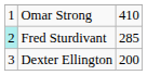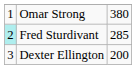Omar Strong | column 3: 410 -> 380
